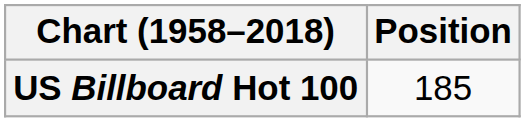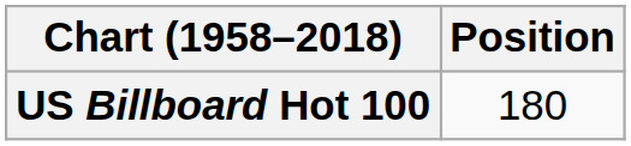US Billboard Hot 100 | Position: 185 -> 180
